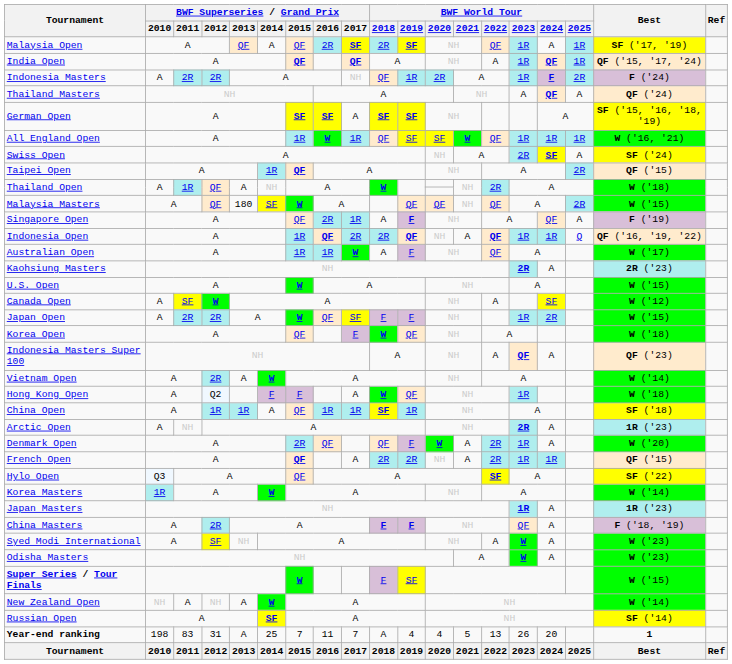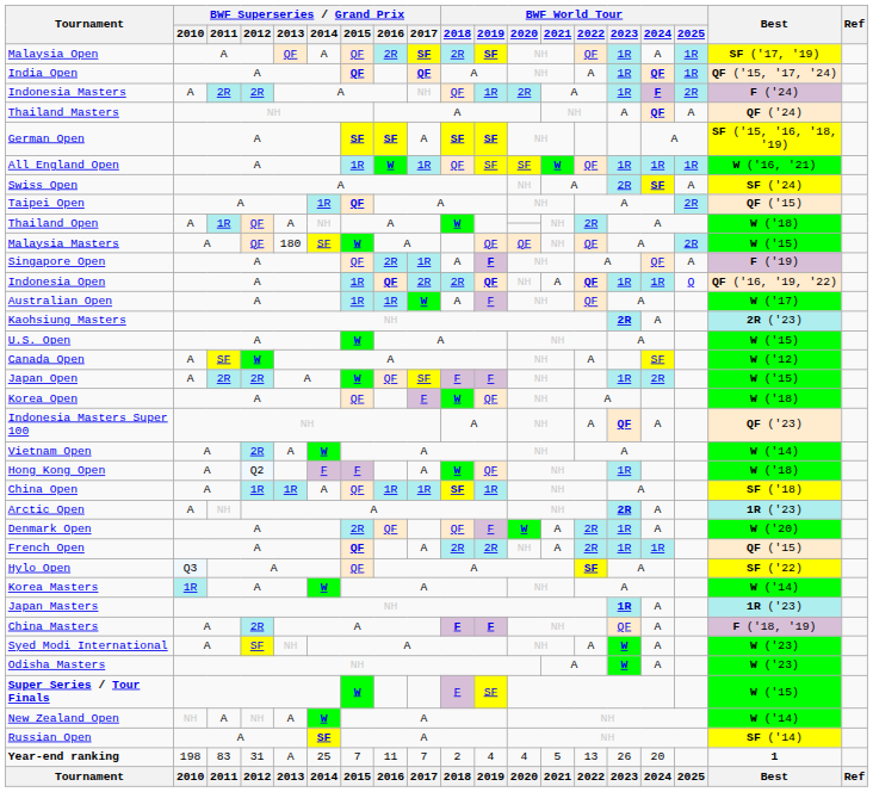Year-end ranking | BWF World Tour / 2018: A -> 2
